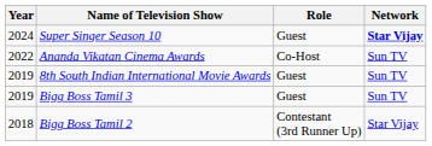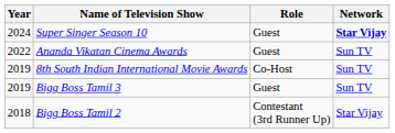Ananda Vikatan Cinema Awards | Role: Co-Host -> Guest
8th South Indian International Movie Awards | Role: Guest -> Co-Host
